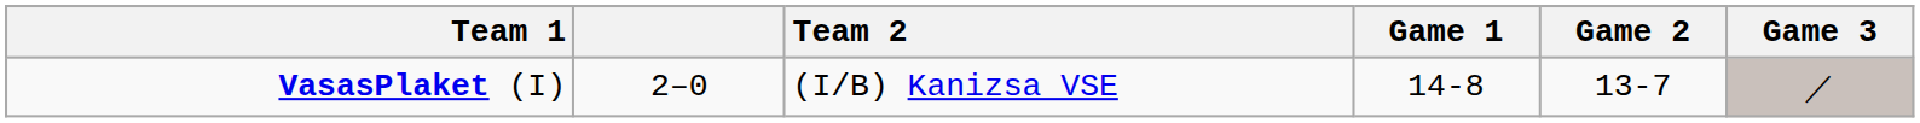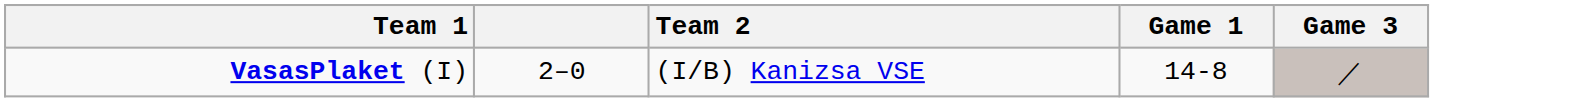- column: Game 2 | 13-7
